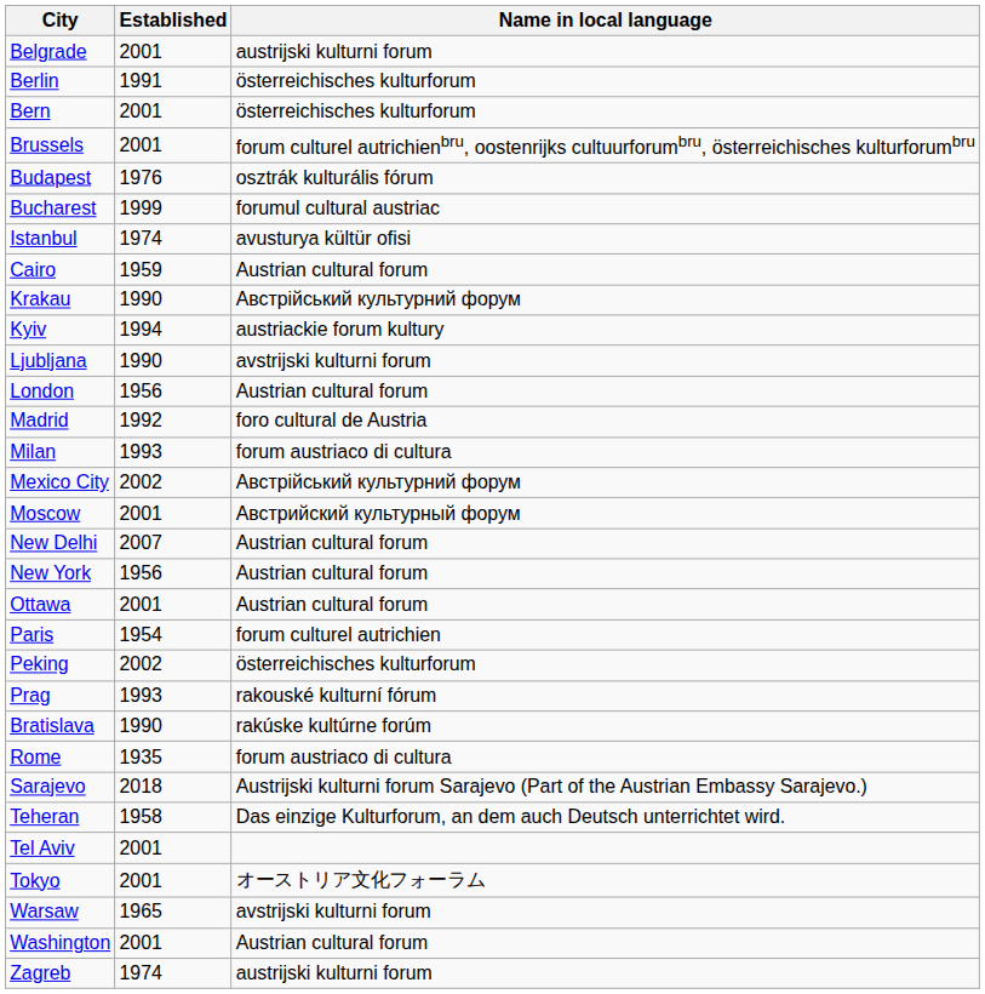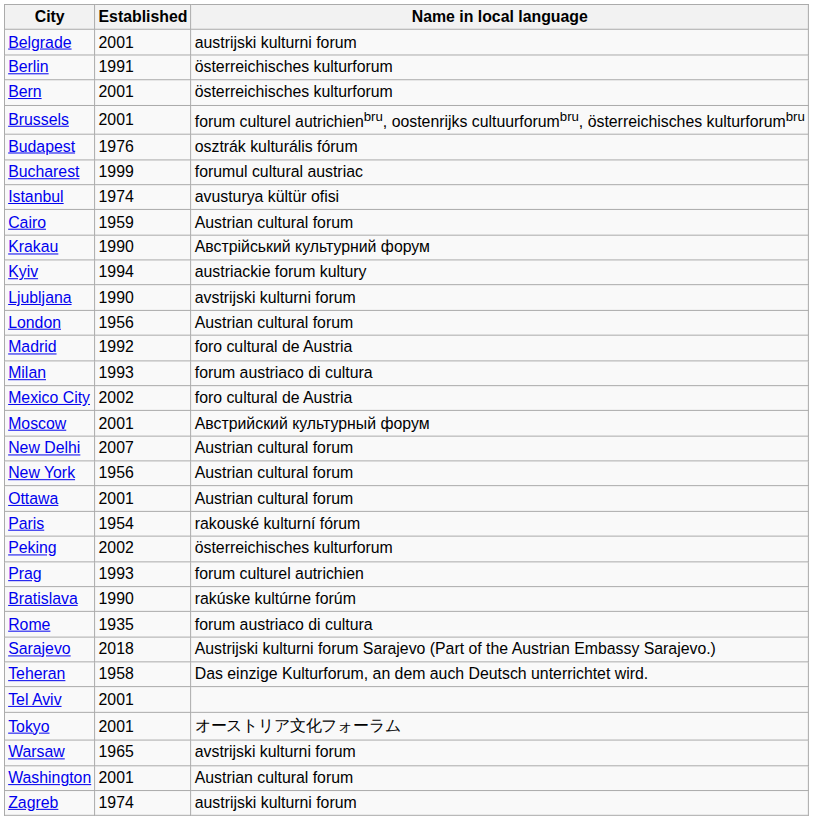Mexico City | Name in local language: Австрійський культурний форум -> foro cultural de Austria
Paris | Name in local language: forum culturel autrichien -> rakouské kulturní fórum
Prag | Name in local language: rakouské kulturní fórum -> forum culturel autrichien
